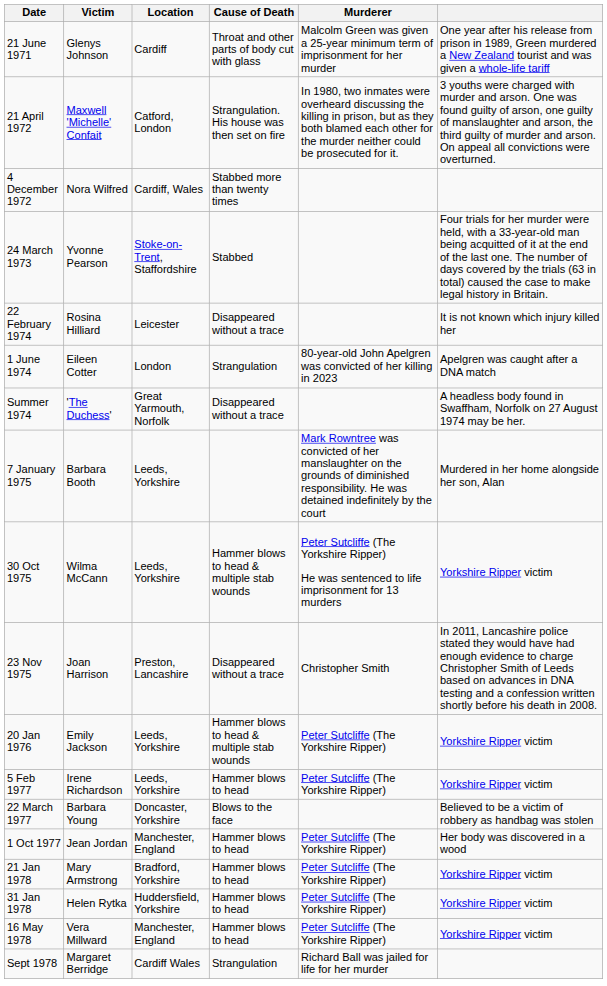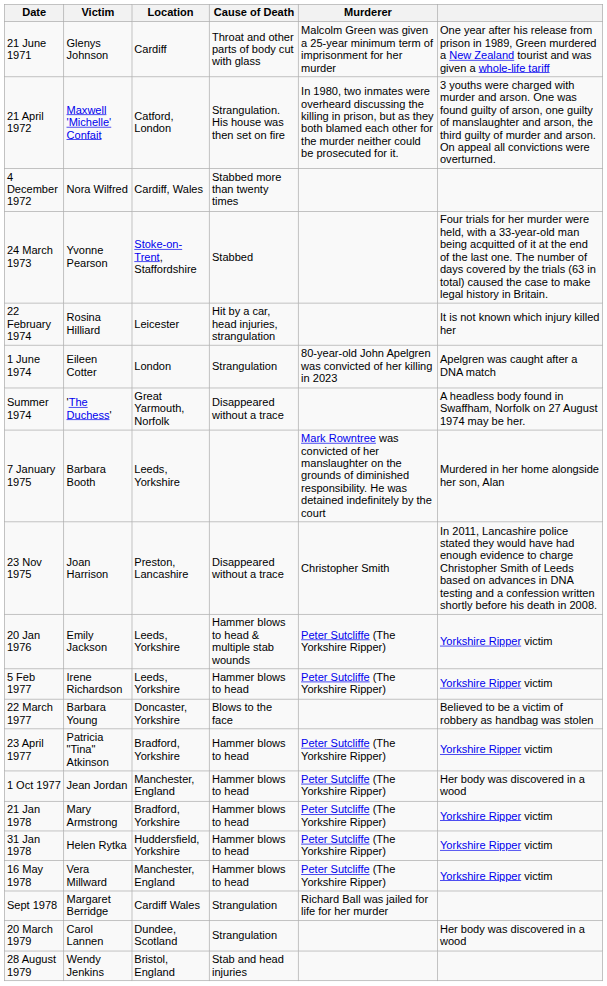22 February 1974 | Cause of Death: Disappeared without a trace -> Hit by a car, head injuries, strangulation
- row: 30 Oct 1975 | Wilma McCann | Leeds, Yorkshire | Hammer blows to head & multiple stab wounds | Peter Sutcliffe (The Yorkshire Ripper) He was sentenced to life imprisonment for 13 murders | Yorkshire Ripper victim
+ row: 23 April 1977 | Patricia "Tina" Atkinson | Bradford, Yorkshire | Hammer blows to head | Peter Sutcliffe (The Yorkshire Ripper) | Yorkshire Ripper victim
+ row: 20 March 1979 | Carol Lannen | Dundee, Scotland | Strangulation | Her body was discovered in a wood
+ row: 28 August 1979 | Wendy Jenkins | Bristol, England | Stab and head injuries
